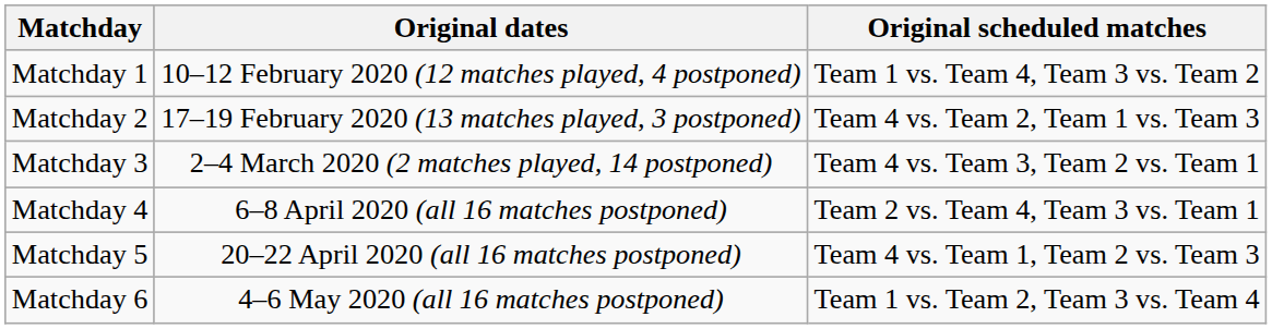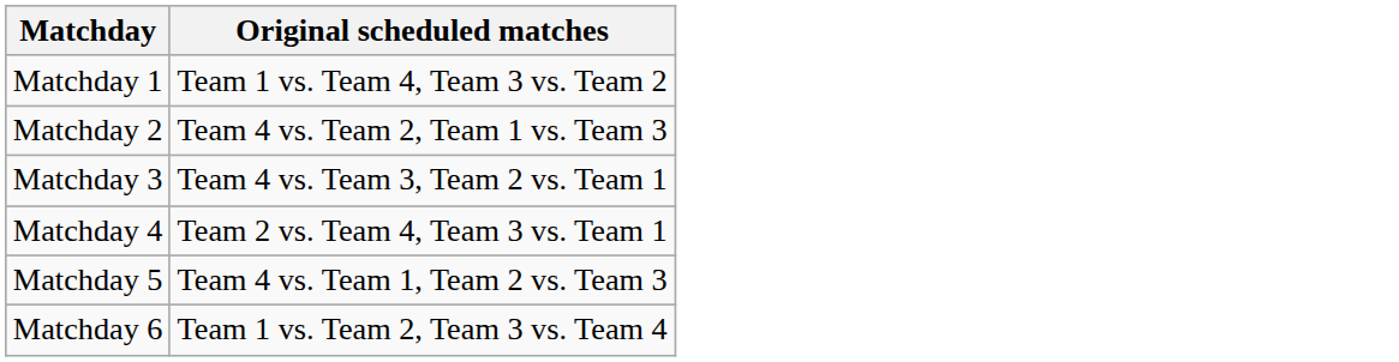- column: Original dates | 10–12 February 2020 (12 matches played, 4 postponed) | 17–19 February 2020 (13 matches played, 3 postponed) | 2–4 March 2020 (2 matches played, 14 postponed) | 6–8 April 2020 (all 16 matches postponed) | 20–22 April 2020 (all 16 matches postponed) | 4–6 May 2020 (all 16 matches postponed)
